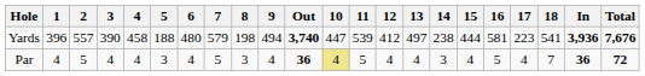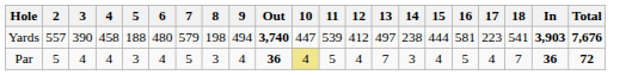- column: 1 | 396 | 4
Yards | In: 3,936 -> 3,903
Par | 13: 4 -> 7
